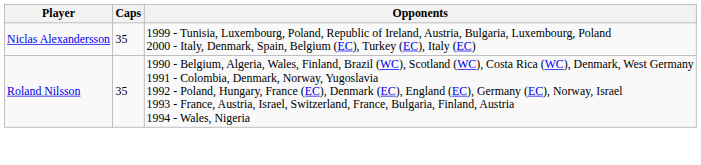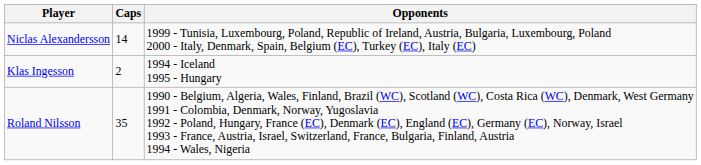Niclas Alexandersson | Caps: 35 -> 14
+ row: Klas Ingesson | 2 | 1994 - Iceland 1995 - Hungary
